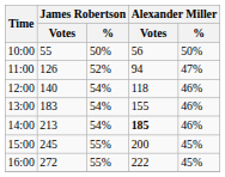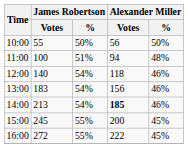11:00 | James Robertson / Votes: 126 -> 100
11:00 | James Robertson / %: 52% -> 51%
11:00 | Alexander Miller / %: 47% -> 48%
13:00 | Alexander Miller / Votes: 155 -> 156
